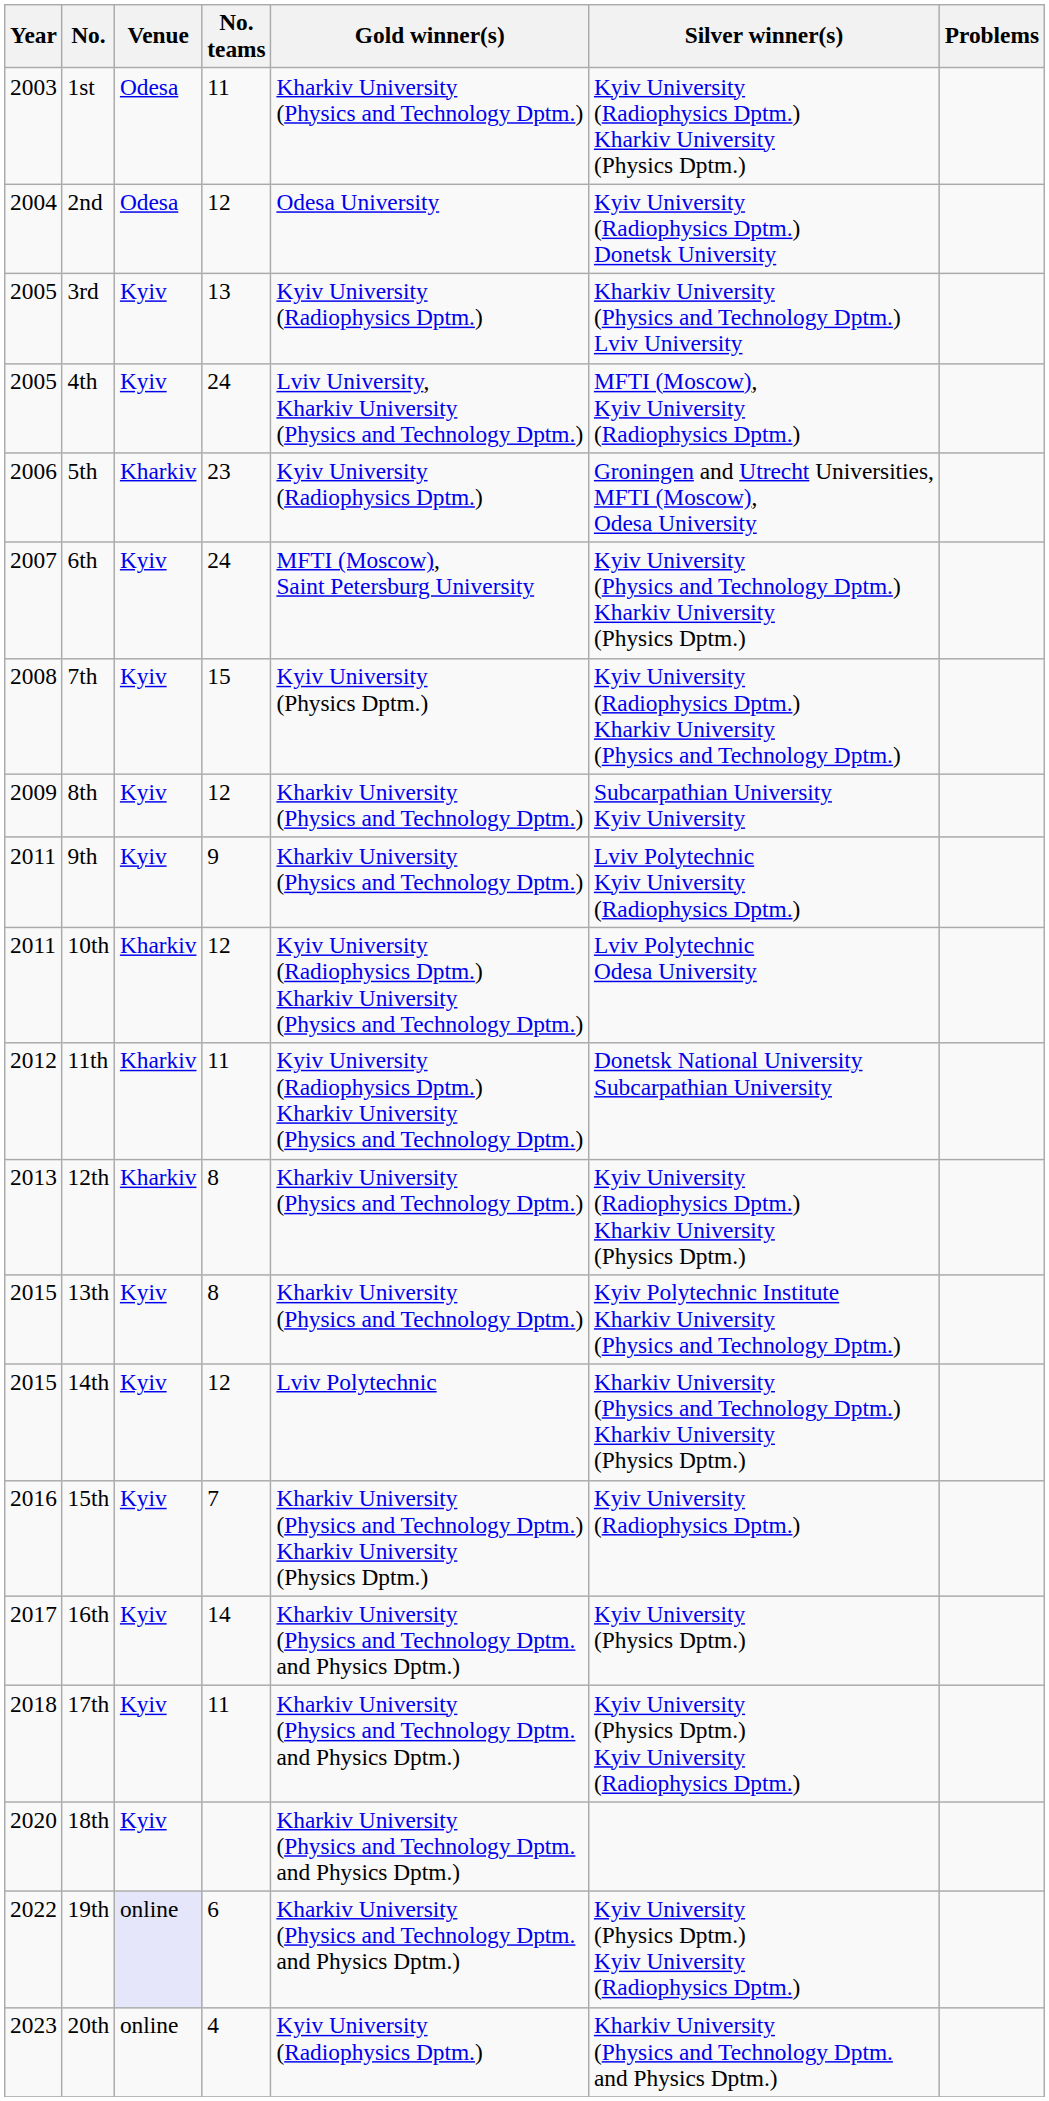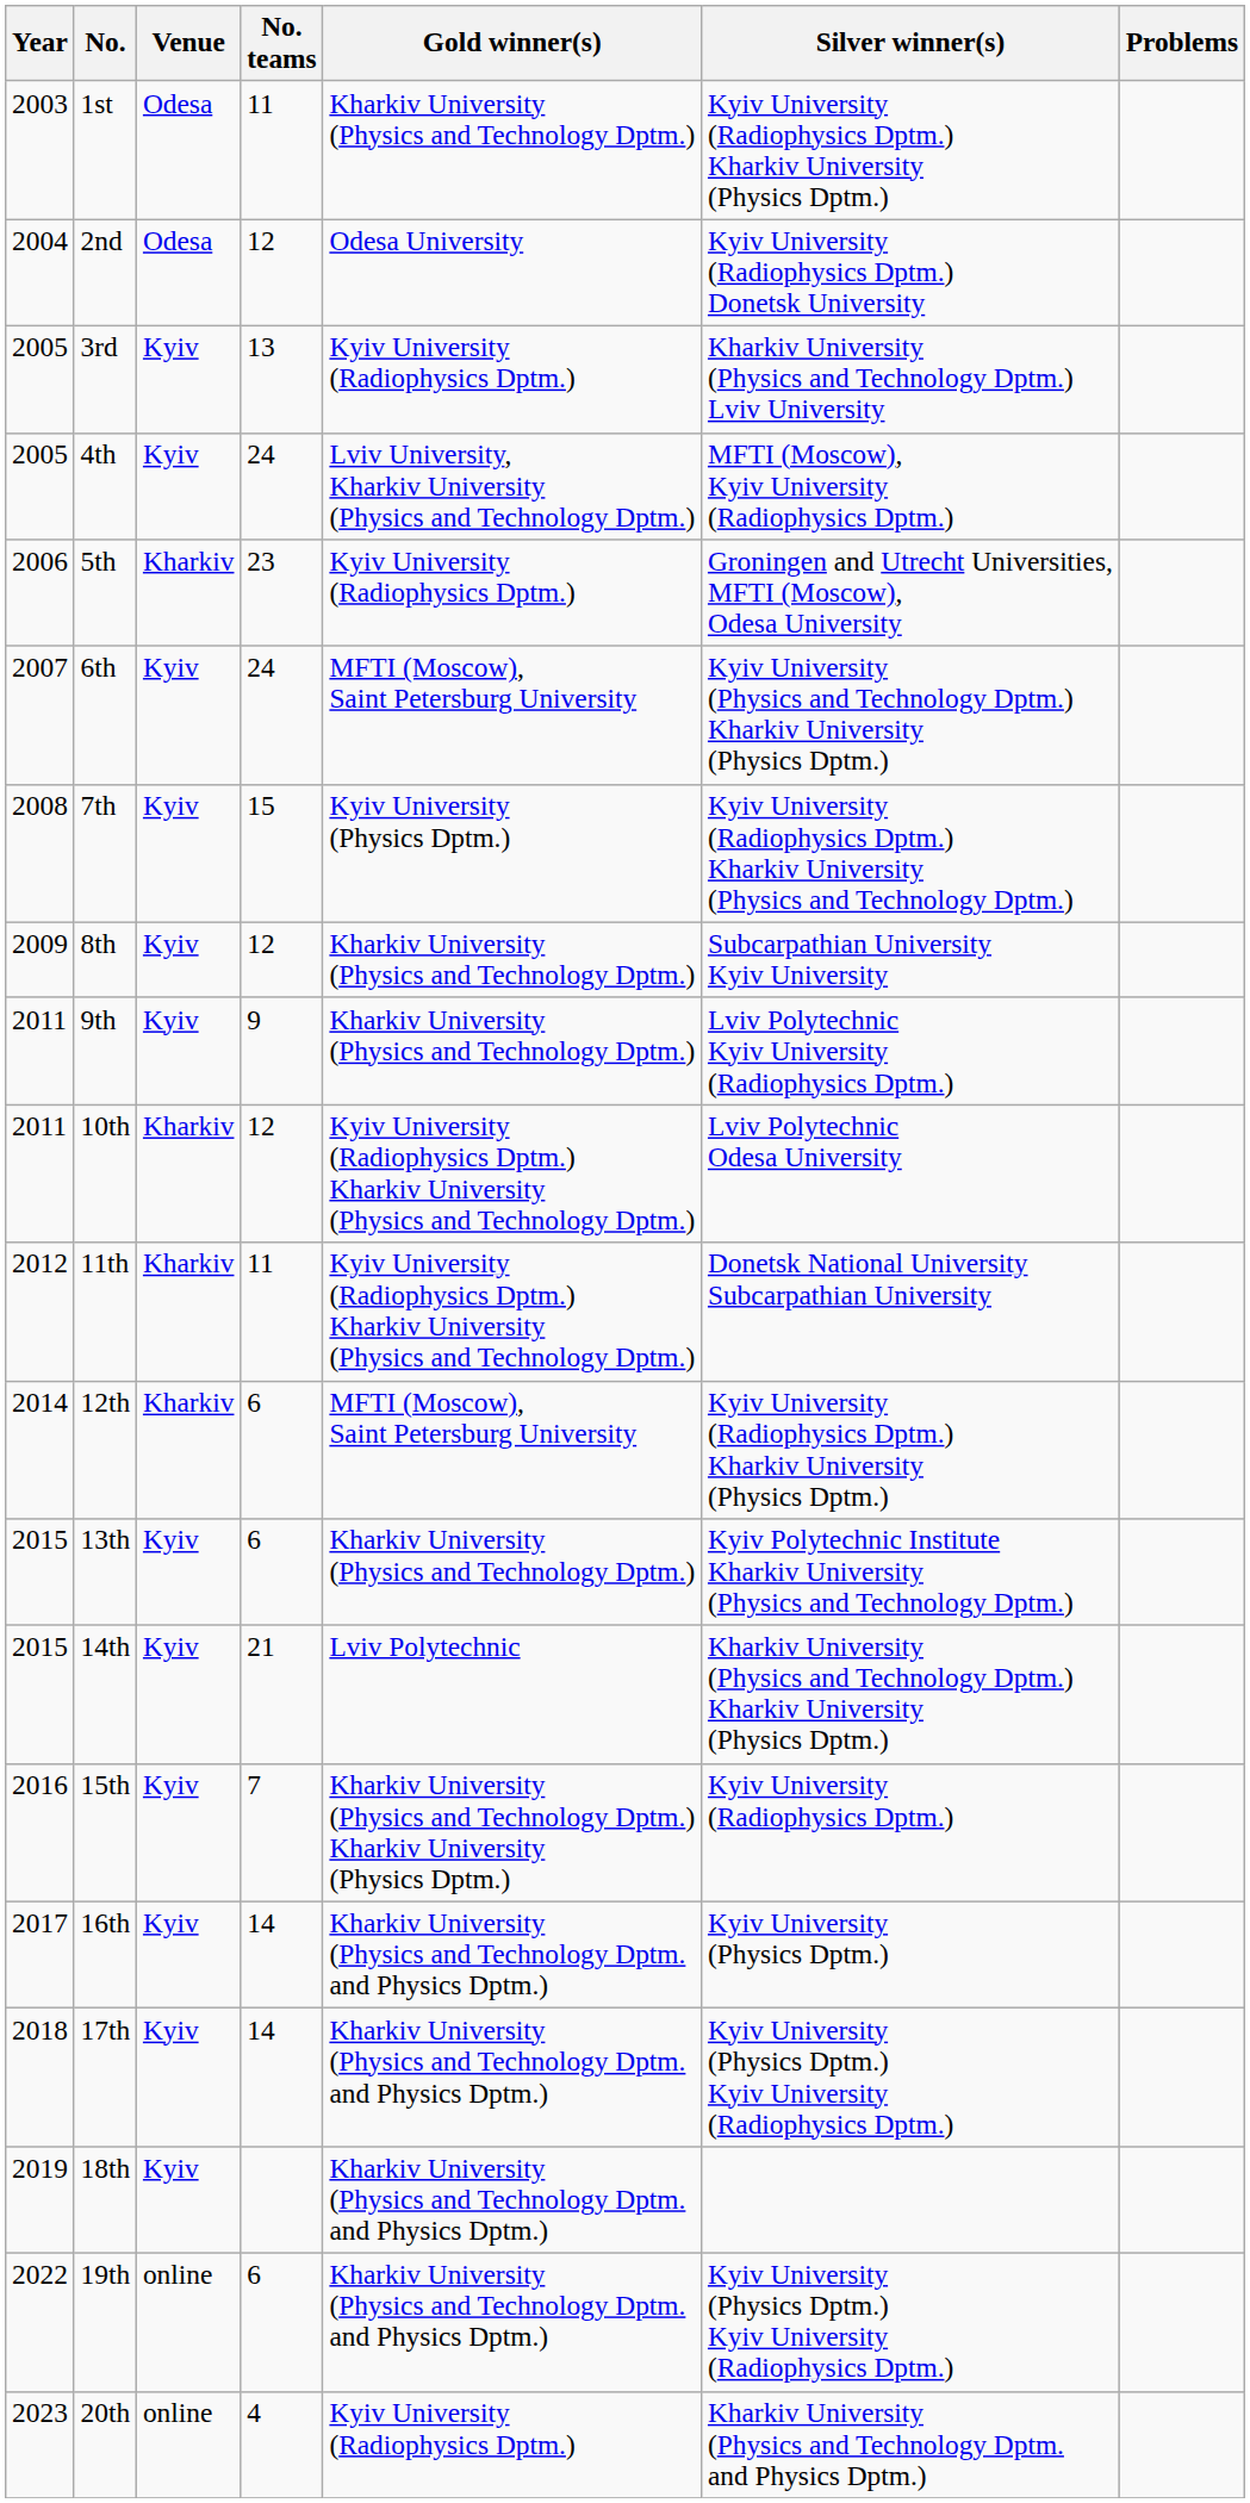12th | Year: 2013 -> 2014
12th | No. teams: 8 -> 6
12th | Gold winner(s): Kharkiv University (Physics and Technology Dptm.) -> MFTI (Moscow), Saint Petersburg University
13th | No. teams: 8 -> 6
14th | No. teams: 12 -> 21
17th | No. teams: 11 -> 14
18th | Year: 2020 -> 2019
19th | Venue: lavender background -> no background
